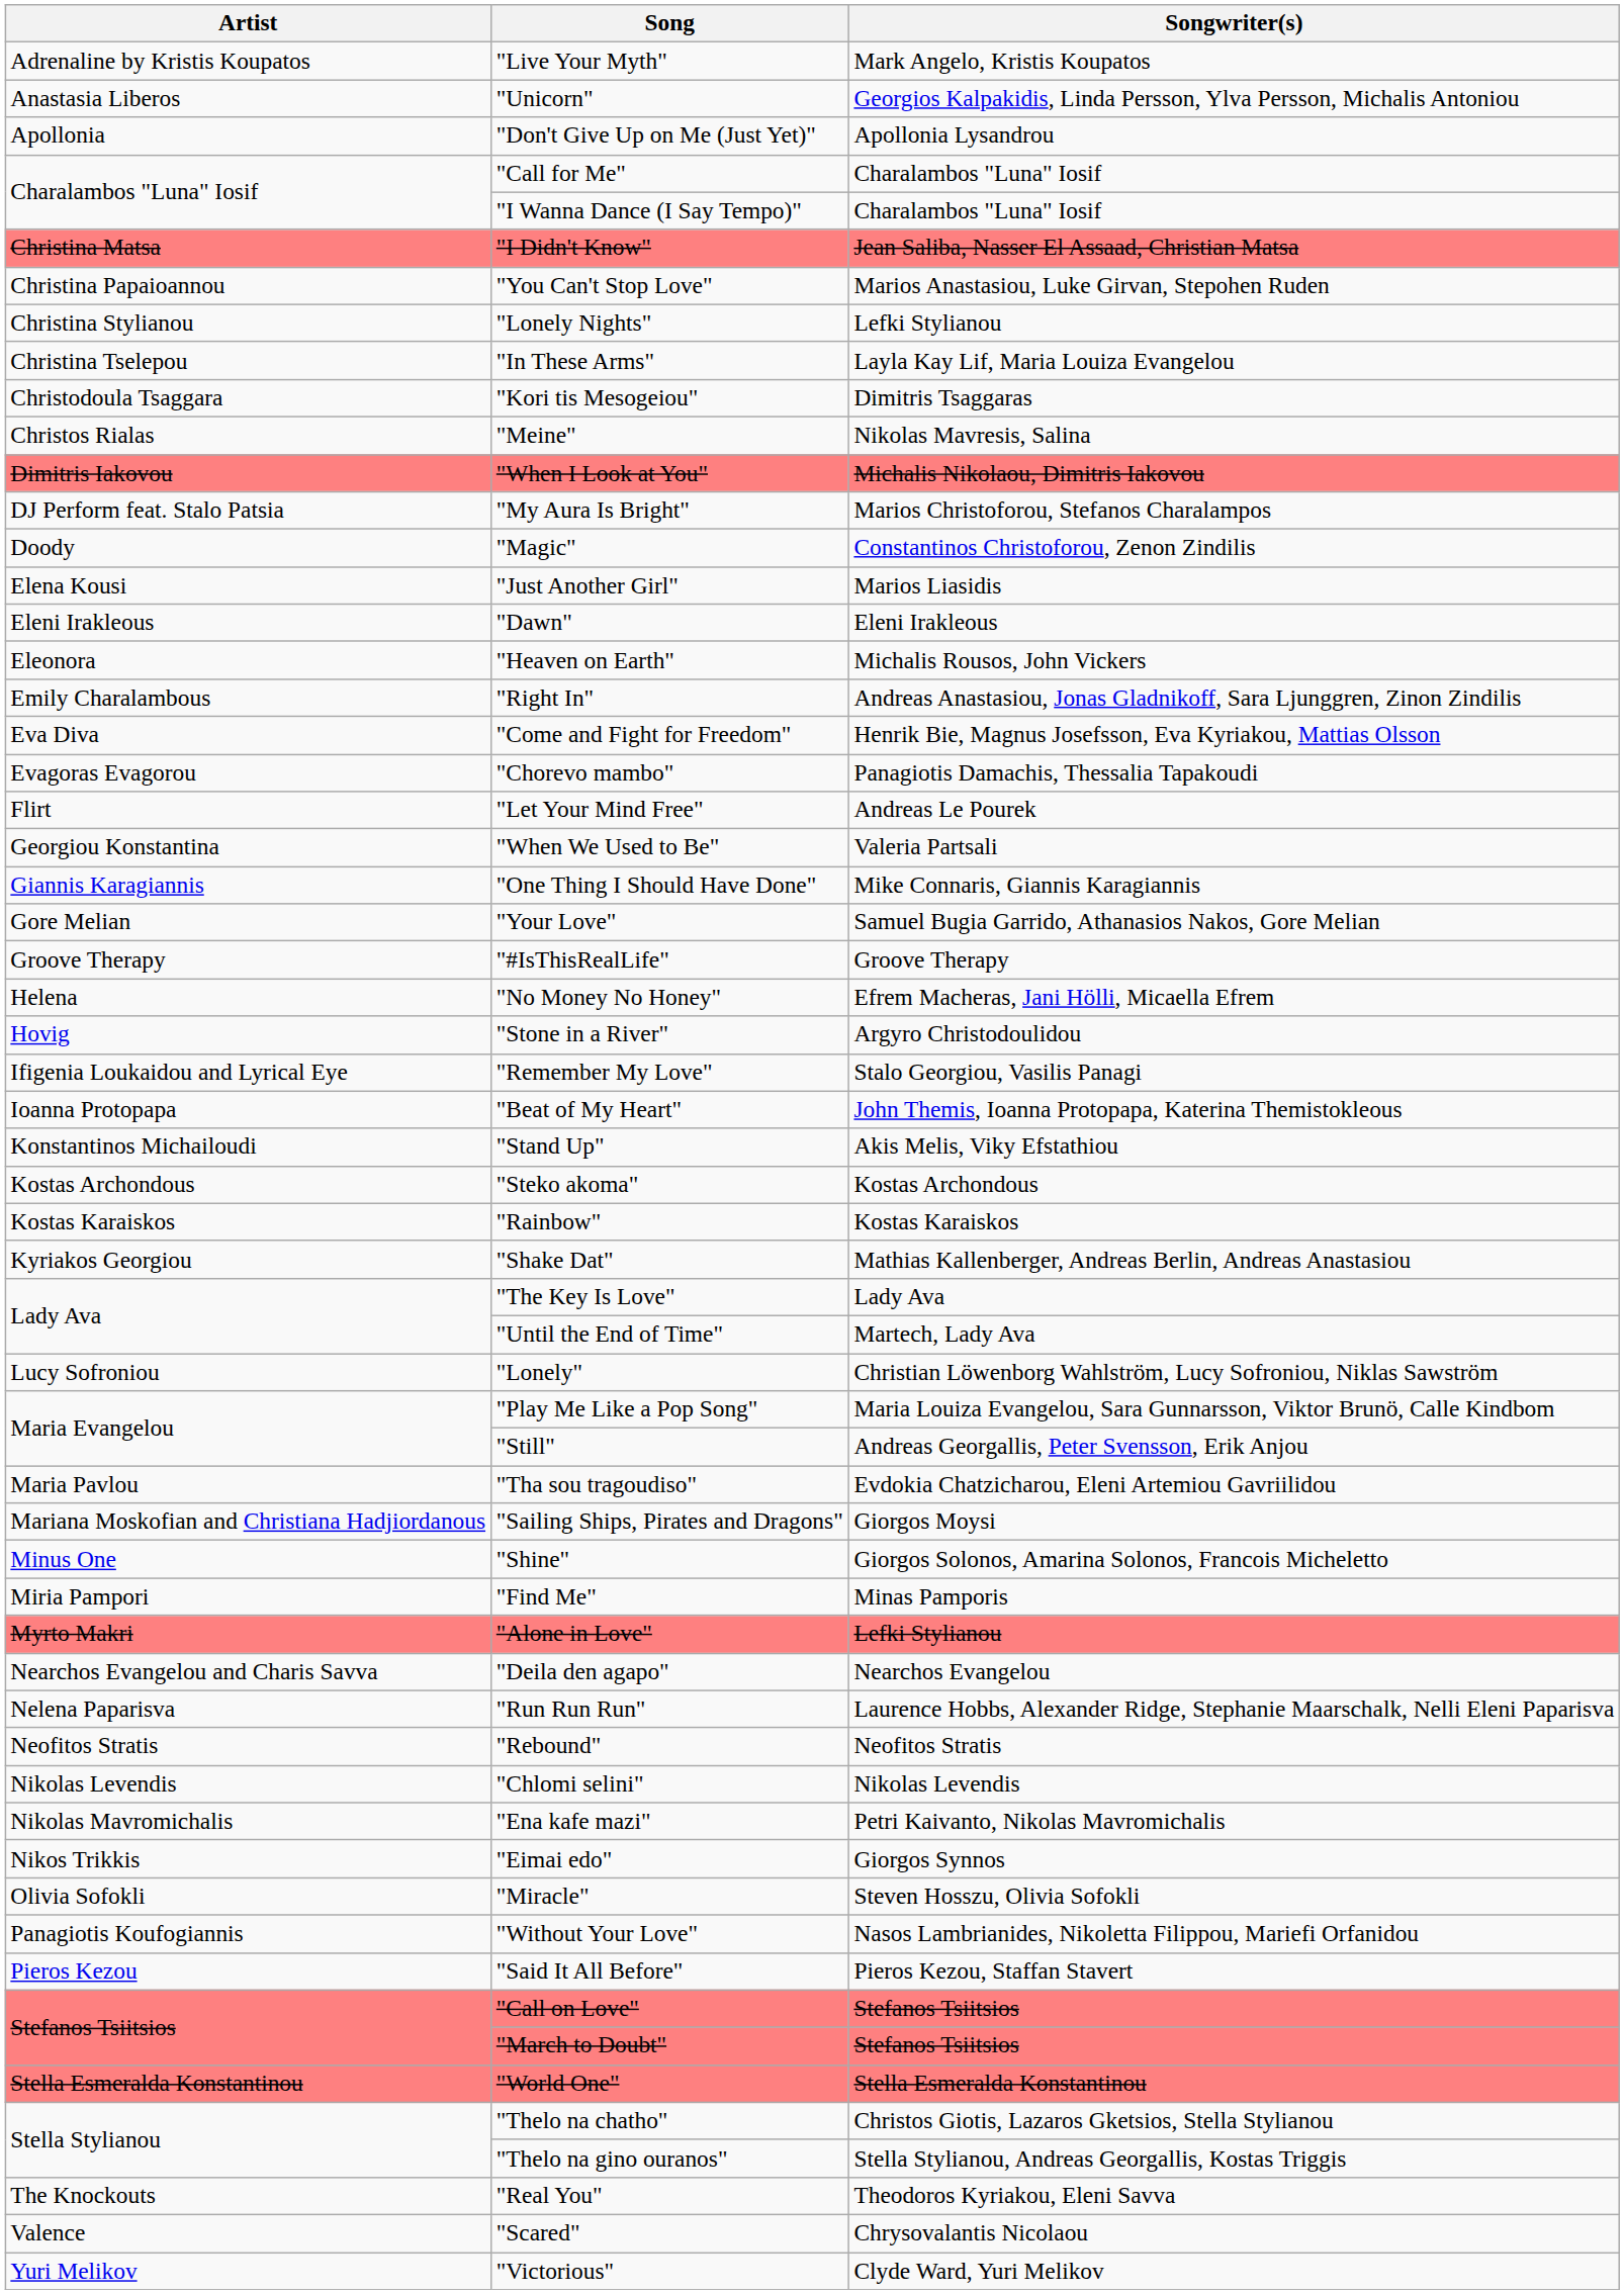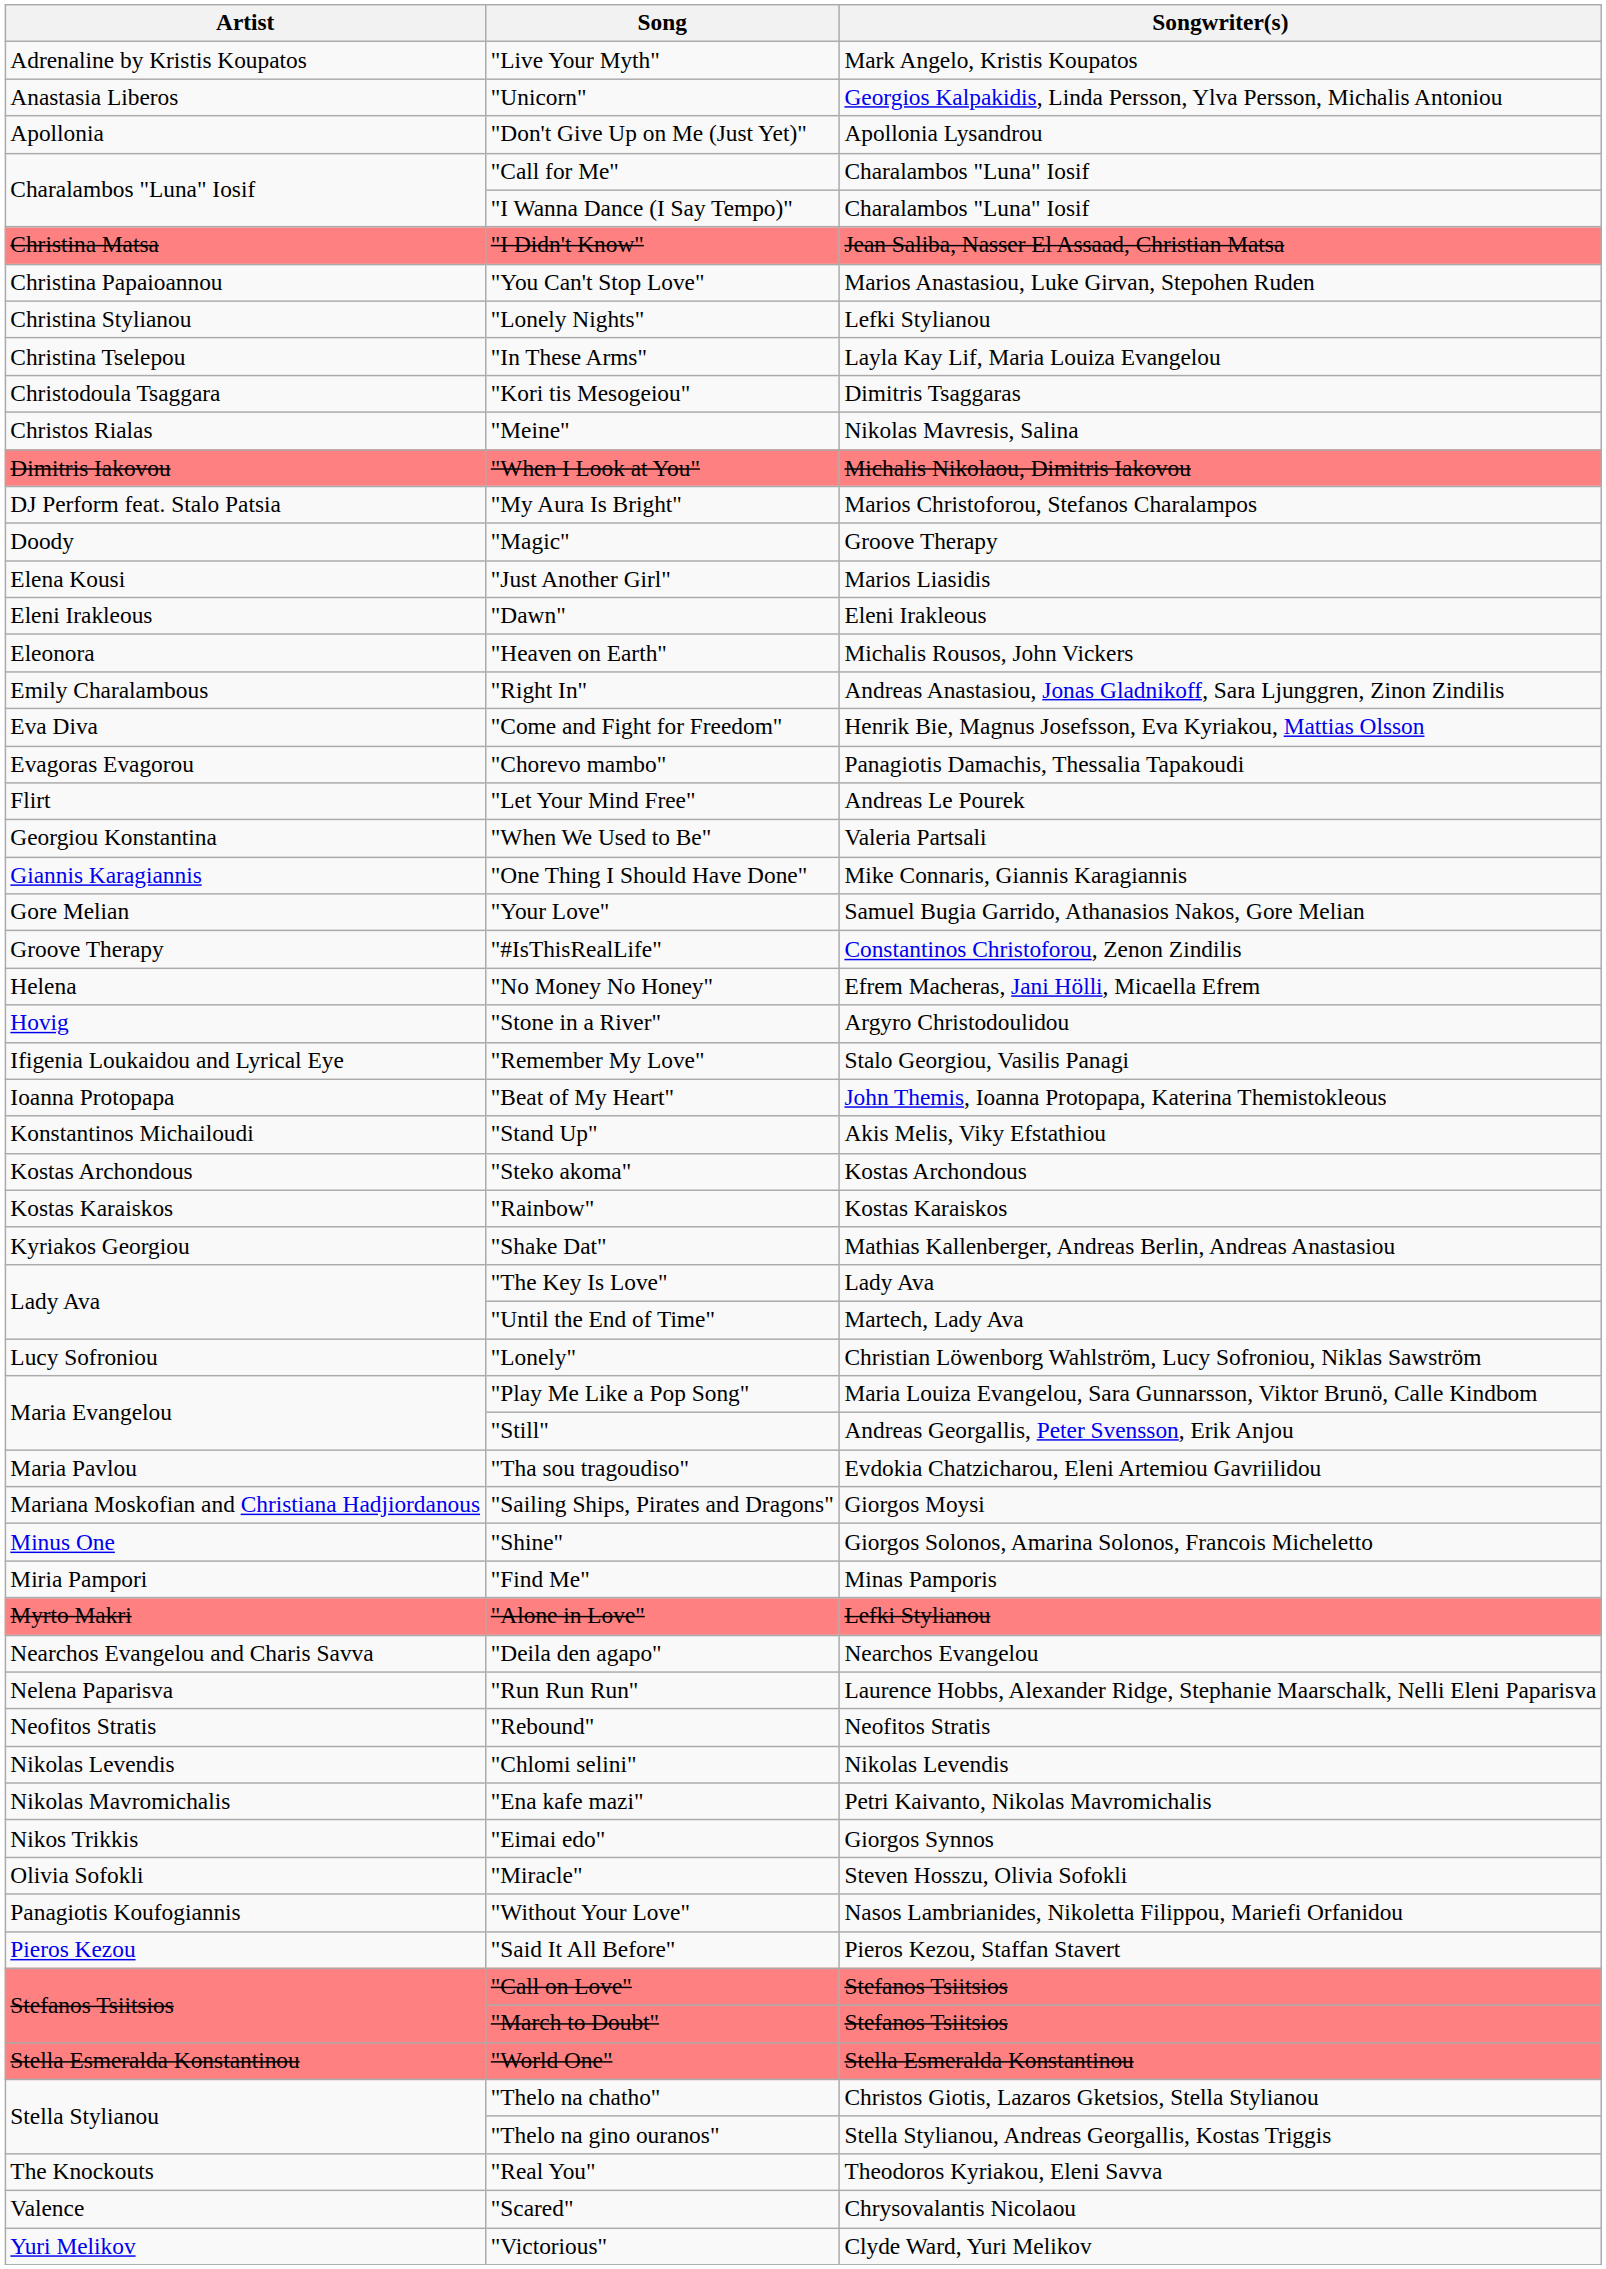"Magic" | Songwriter(s): Constantinos Christoforou, Zenon Zindilis -> Groove Therapy
"#IsThisRealLife" | Songwriter(s): Groove Therapy -> Constantinos Christoforou, Zenon Zindilis
